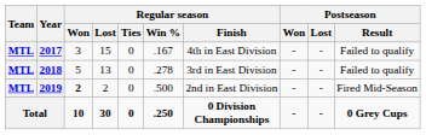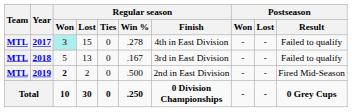2017 | Regular season / Won: no background -> paleturquoise background
2017 | Regular season / Win %: .167 -> .278
2018 | Regular season / Win %: .278 -> .167
